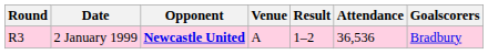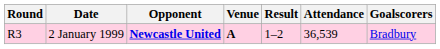2 January 1999 | Venue: normal -> bold
2 January 1999 | Attendance: 36,536 -> 36,539
